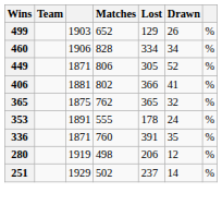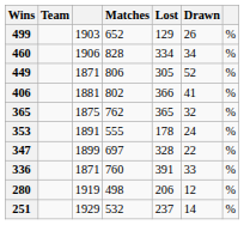+ row: 347 | 1899 | 697 | 328 | 22 | %
336 | Drawn: 35 -> 33
251 | Matches: 502 -> 532
